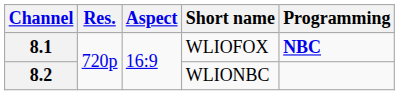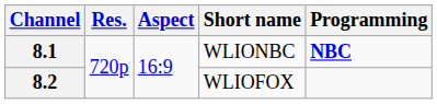8.1 | Short name: WLIOFOX -> WLIONBC
8.2 | Short name: WLIONBC -> WLIOFOX
